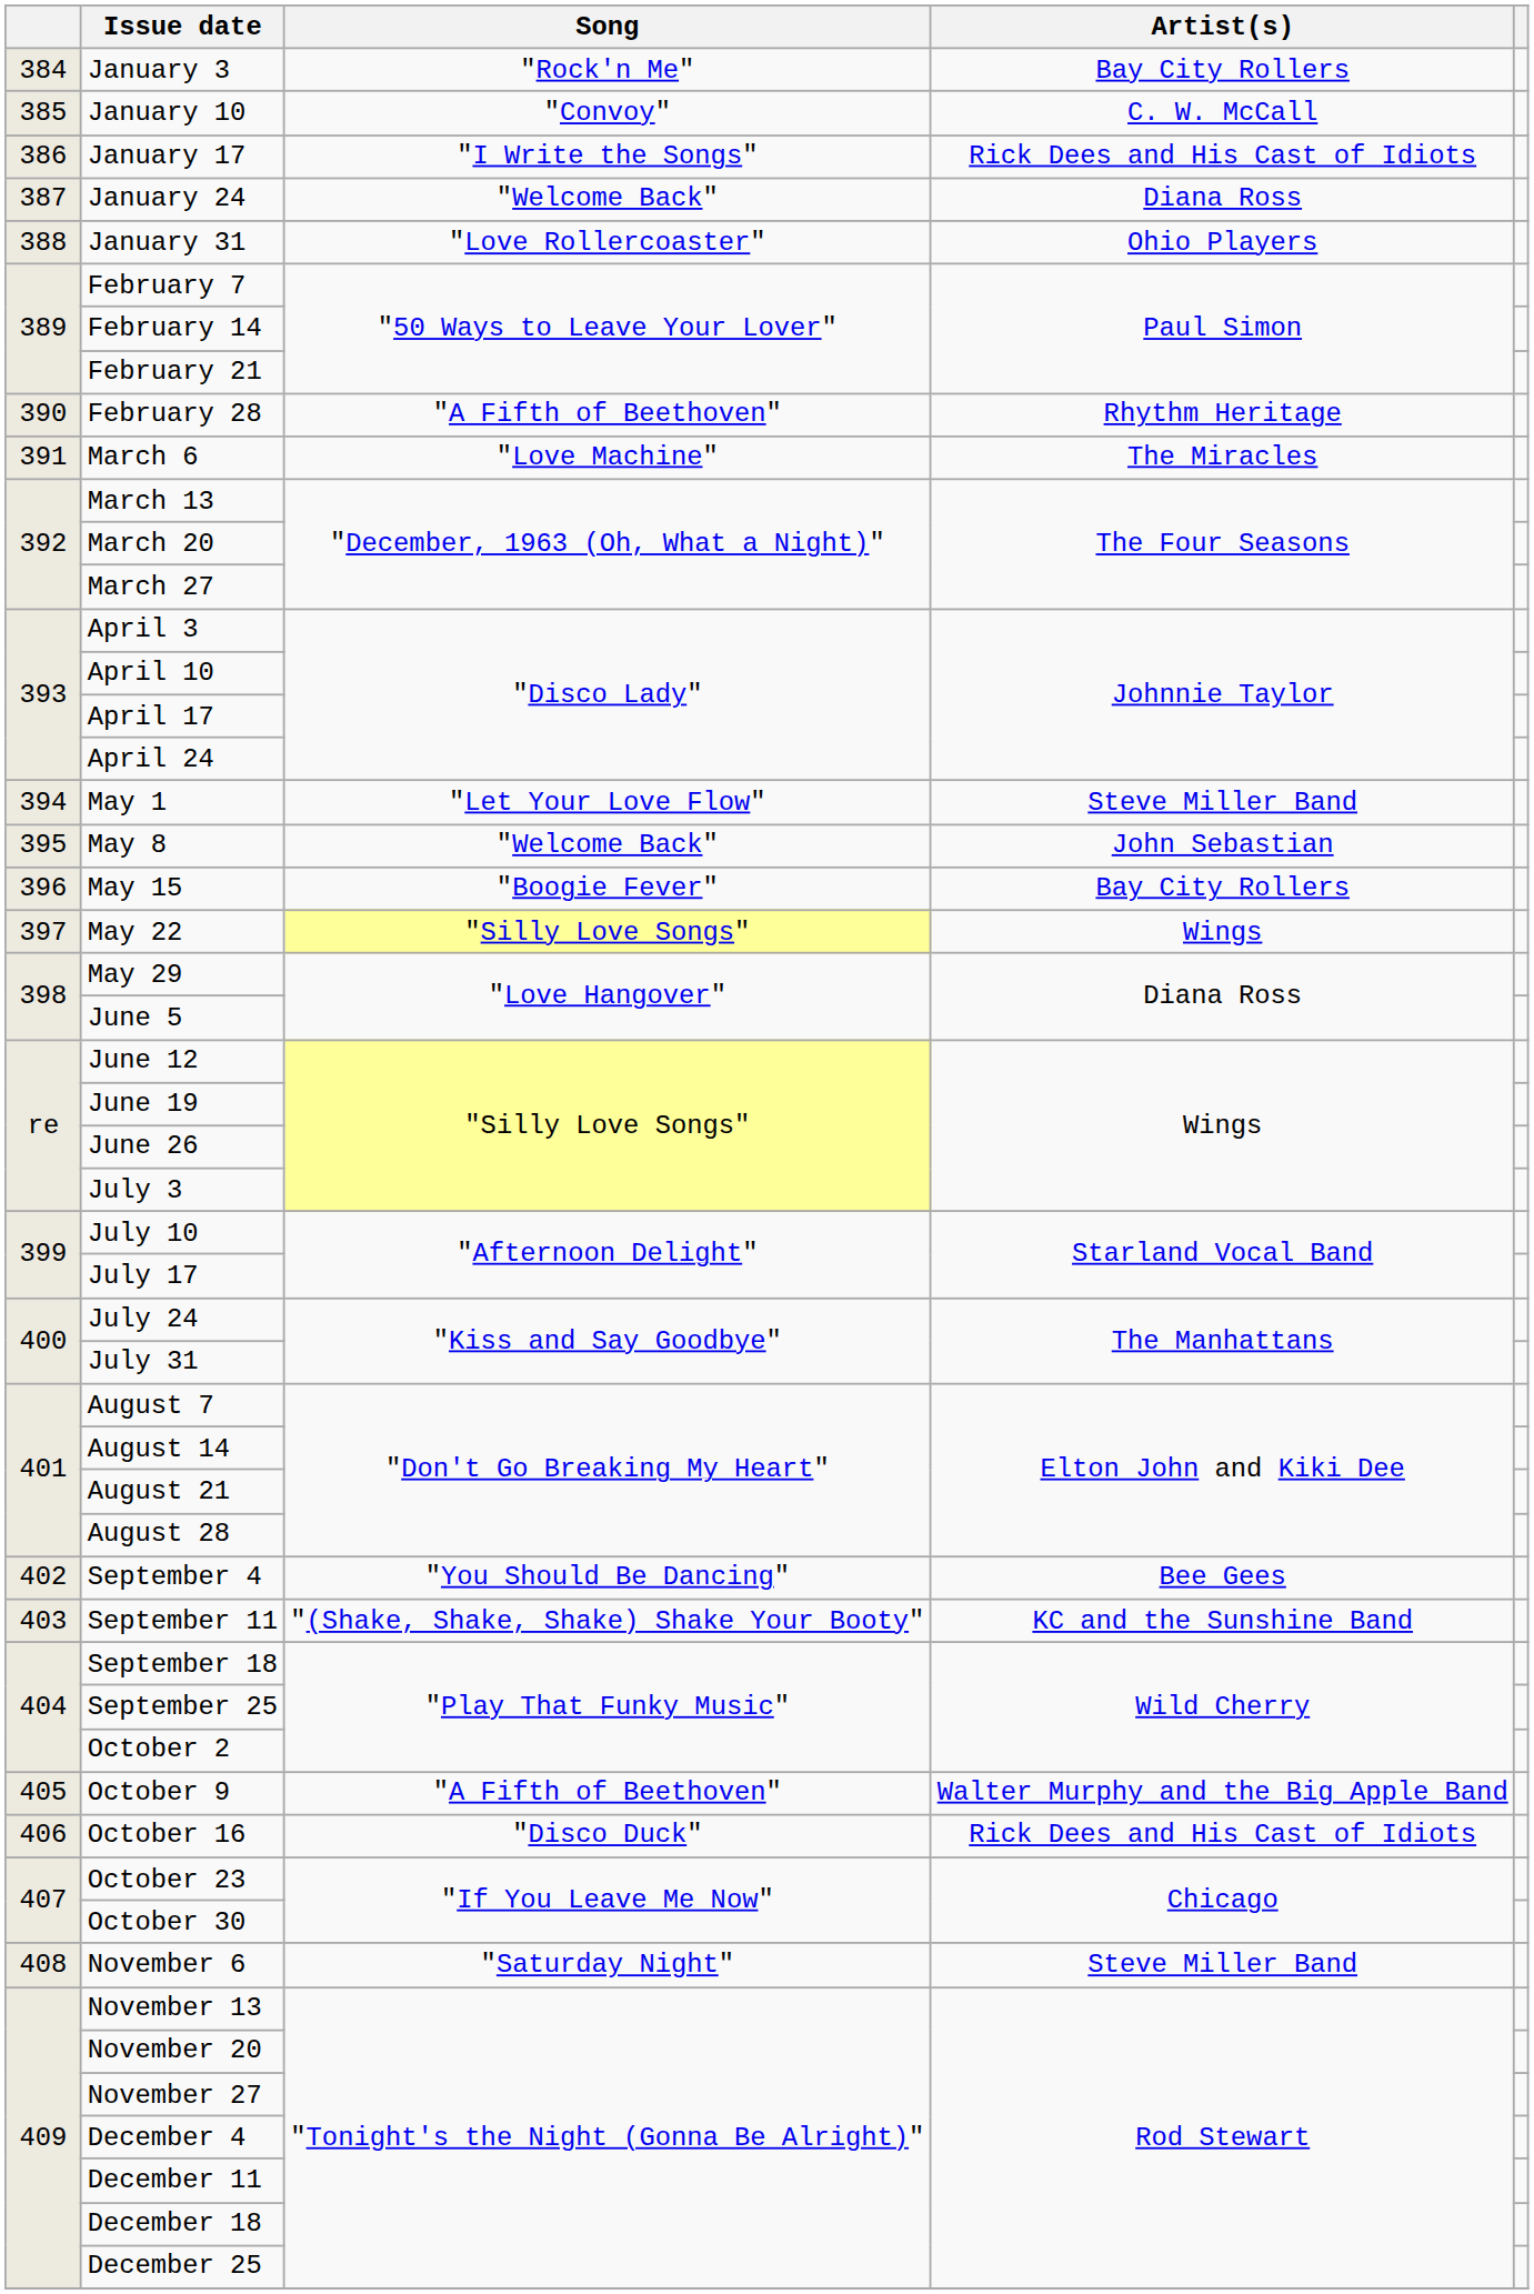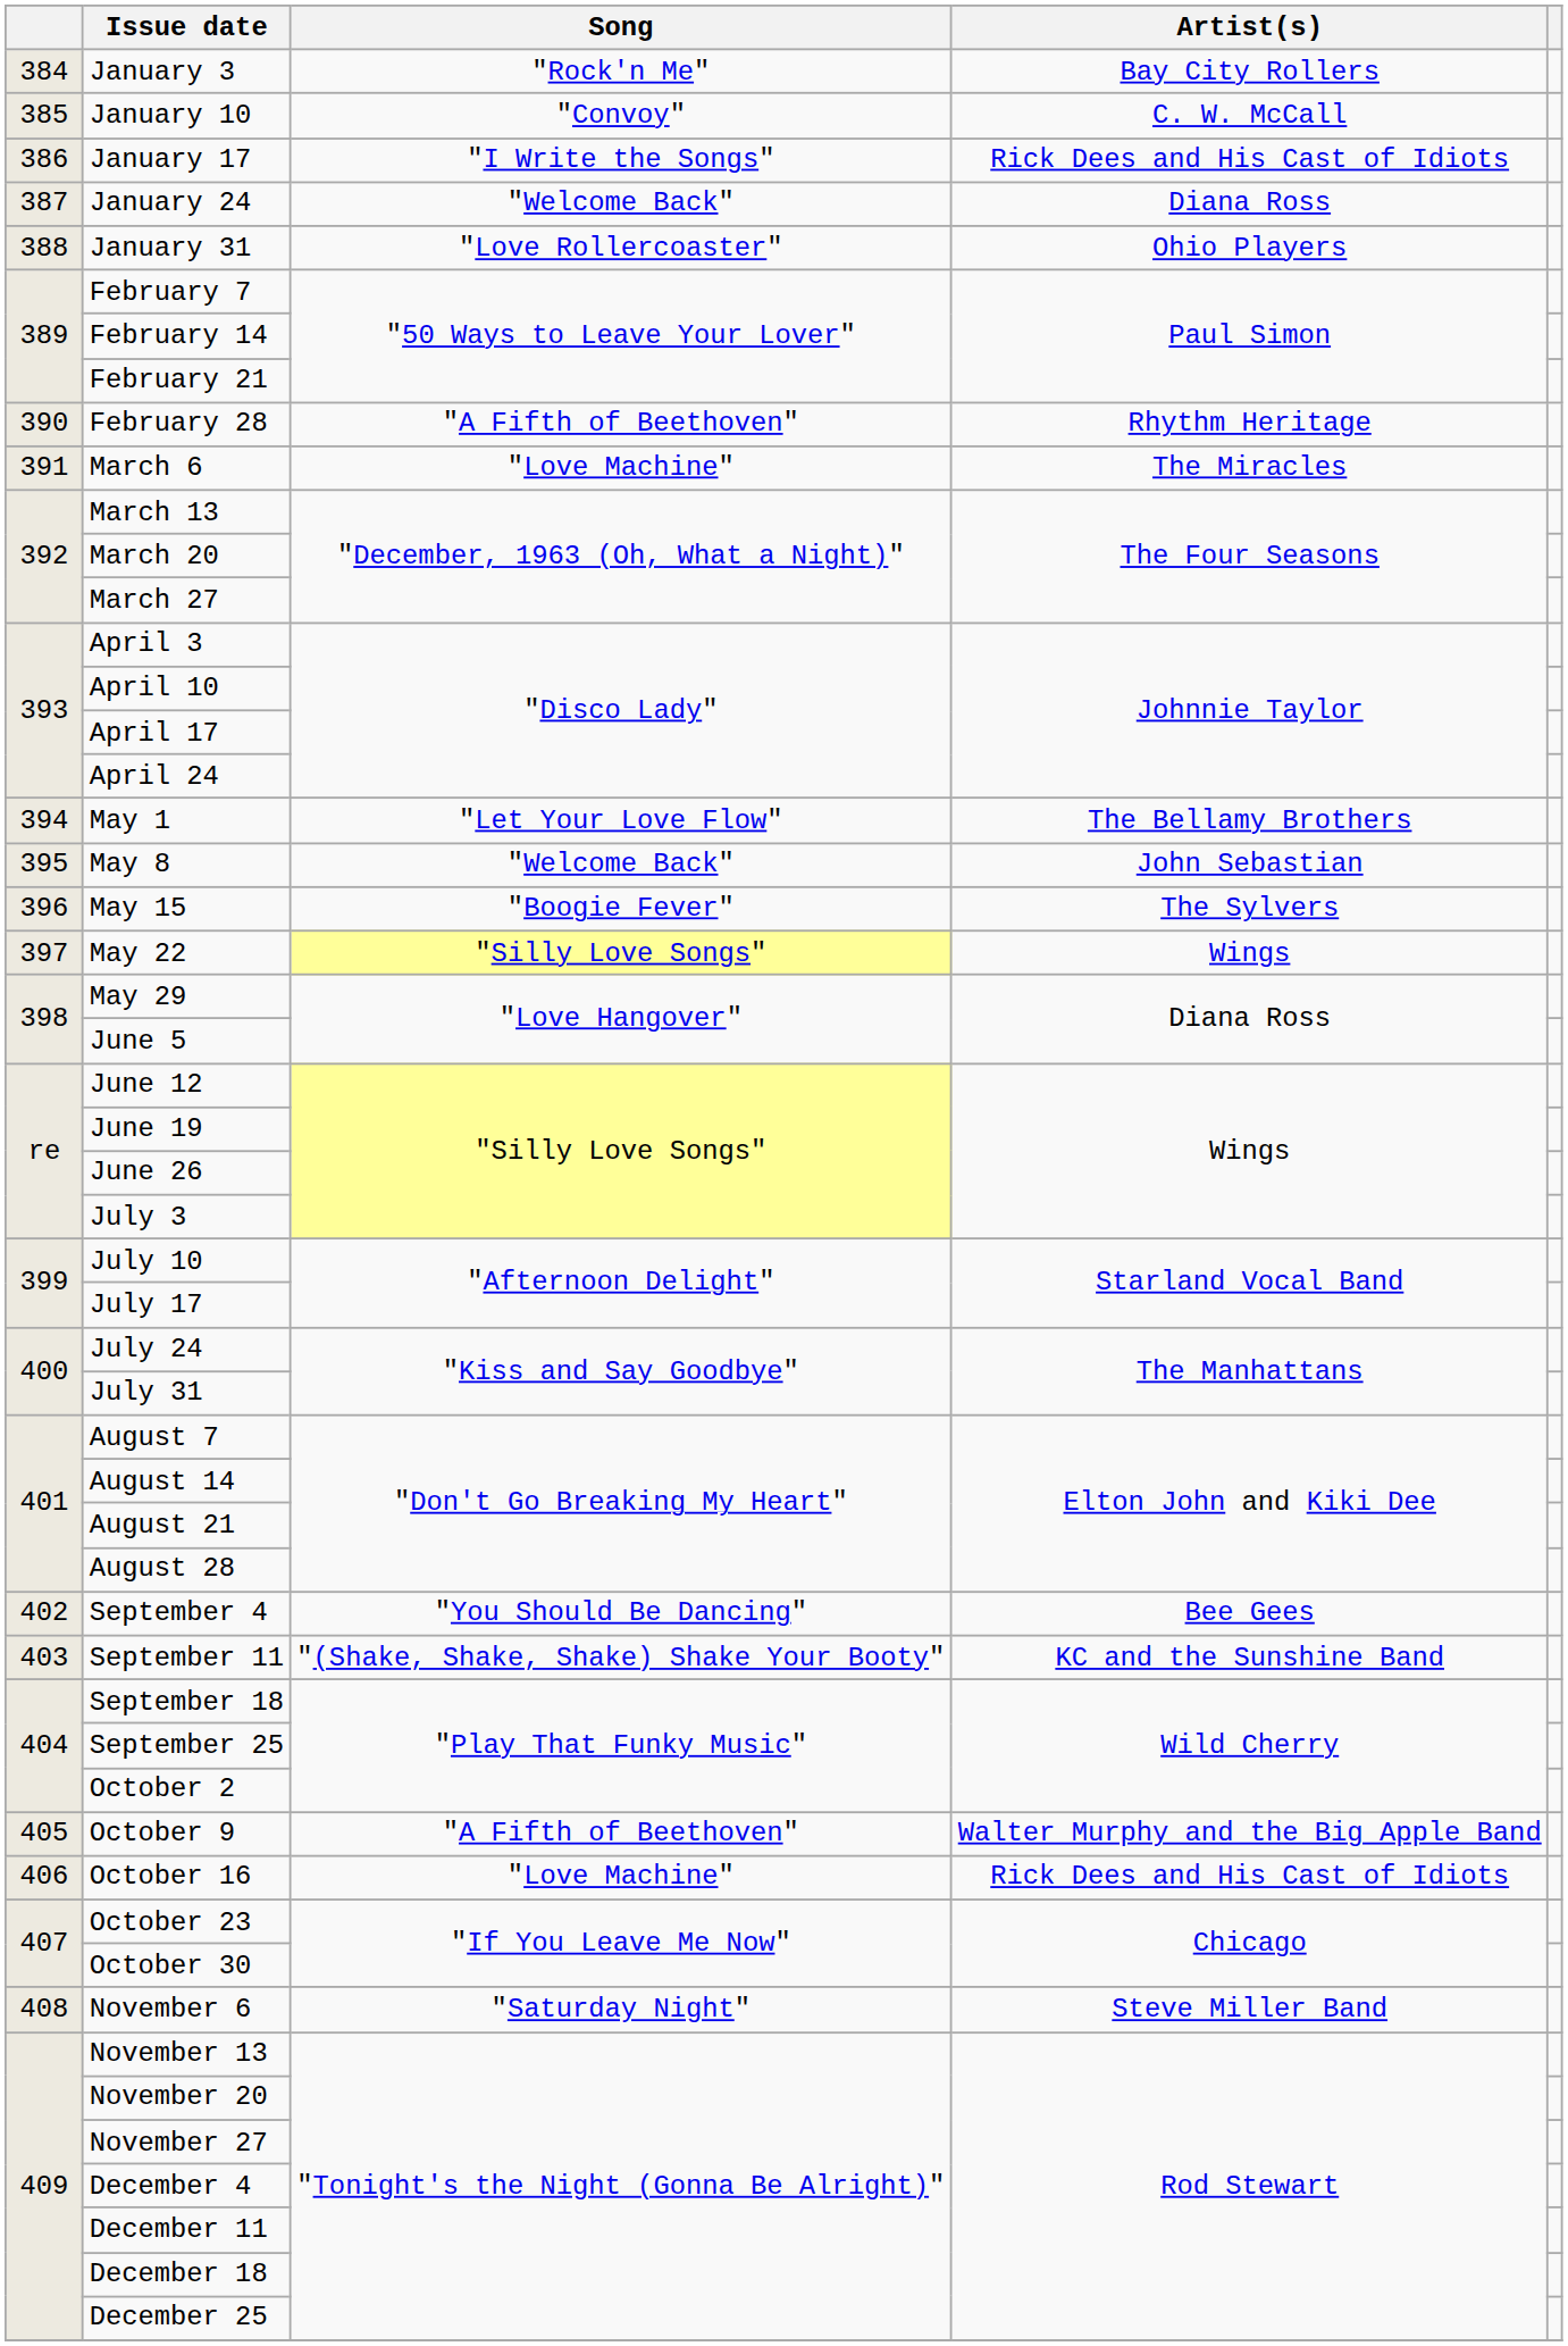May 1 | Artist(s): Steve Miller Band -> The Bellamy Brothers
May 15 | Artist(s): Bay City Rollers -> The Sylvers
October 16 | Song: "Disco Duck" -> "Love Machine"
